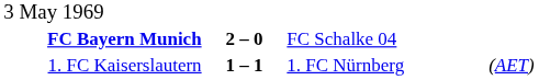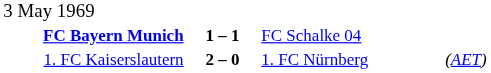FC Bayern Munich | column 2: 2 – 0 -> 1 – 1
1. FC Kaiserslautern | column 2: 1 – 1 -> 2 – 0
